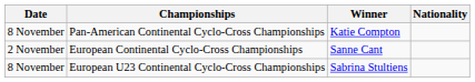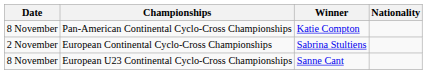European Continental Cyclo-Cross Championships | Winner: Sanne Cant -> Sabrina Stultiens
European U23 Continental Cyclo-Cross Championships | Winner: Sabrina Stultiens -> Sanne Cant
